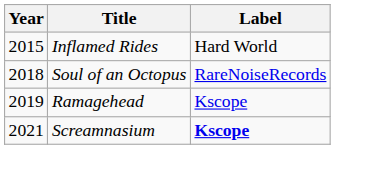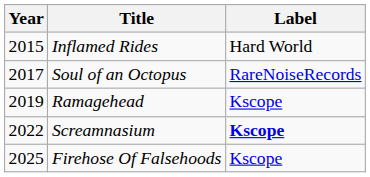Soul of an Octopus | Year: 2018 -> 2017
Screamnasium | Year: 2021 -> 2022
+ row: 2025 | Firehose Of Falsehoods | Kscope
